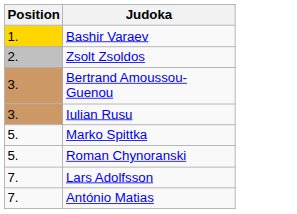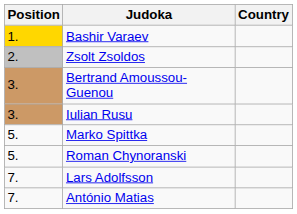+ column: Country
